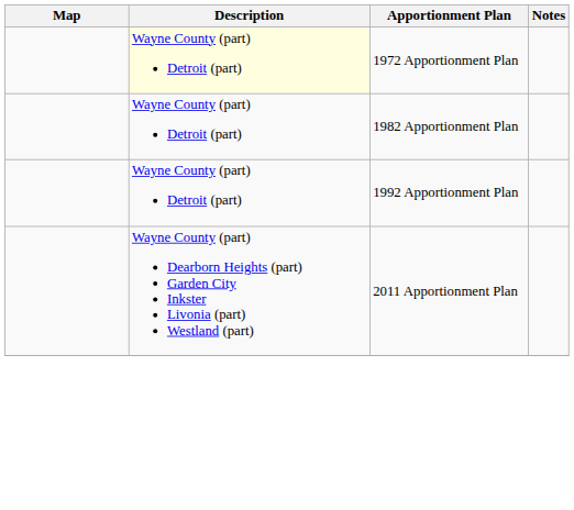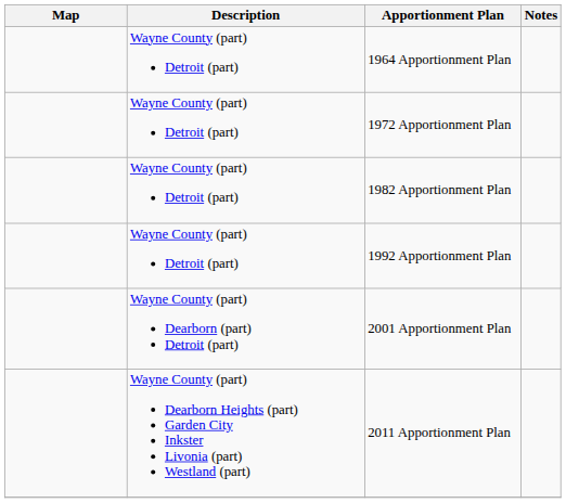+ row: Wayne County (part) Detroit (part) | 1964 Apportionment Plan
1972 Apportionment Plan | Description: lightyellow background -> no background
+ row: Wayne County (part) Dearborn (part) Detroit (part) | 2001 Apportionment Plan
